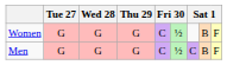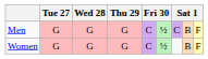rows swapped: Men <-> Women
